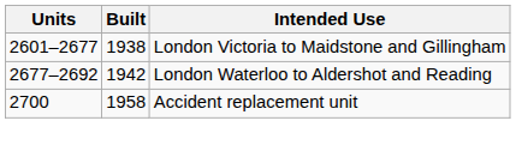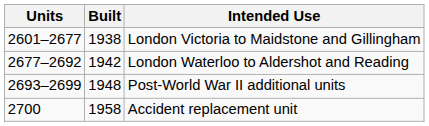+ row: 2693–2699 | 1948 | Post-World War II additional units
